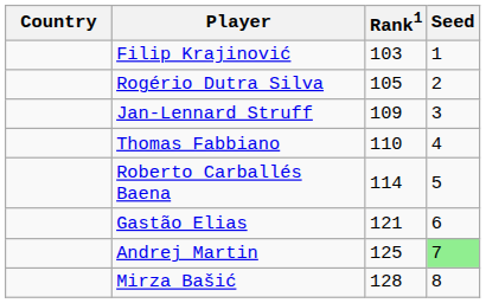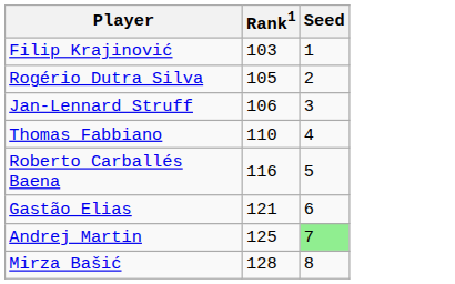- column: Country
Jan-Lennard Struff | Rank1: 109 -> 106
Roberto Carballés Baena | Rank1: 114 -> 116
